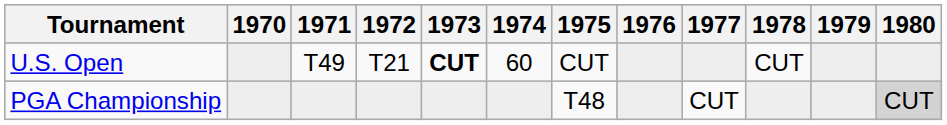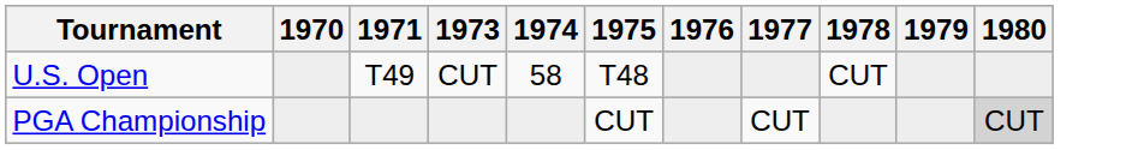- column: 1972 | T21
U.S. Open | 1973: bold -> normal
U.S. Open | 1974: 60 -> 58
U.S. Open | 1975: CUT -> T48
PGA Championship | 1975: T48 -> CUT
